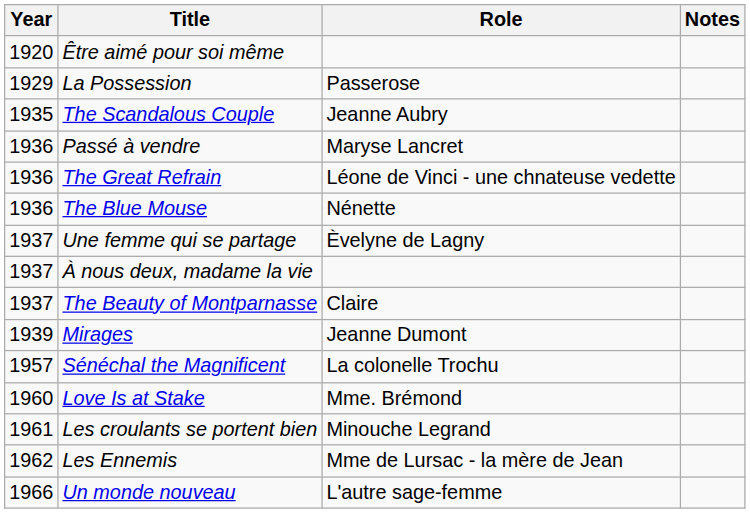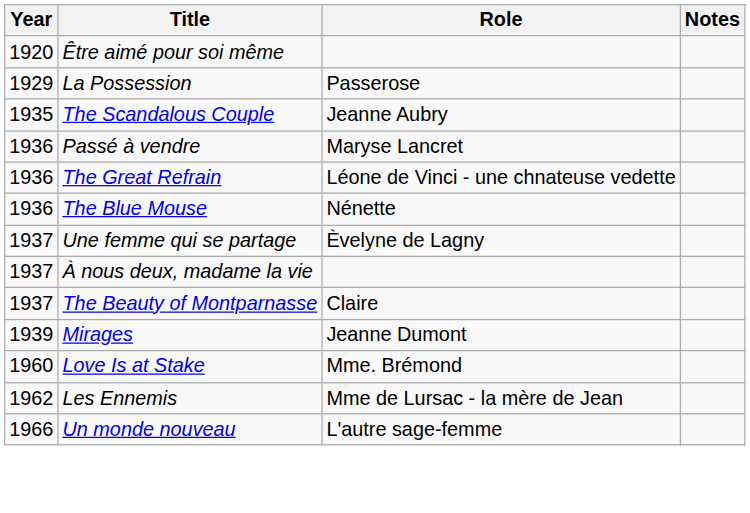- row: 1957 | Sénéchal the Magnificent | La colonelle Trochu
- row: 1961 | Les croulants se portent bien | Minouche Legrand
